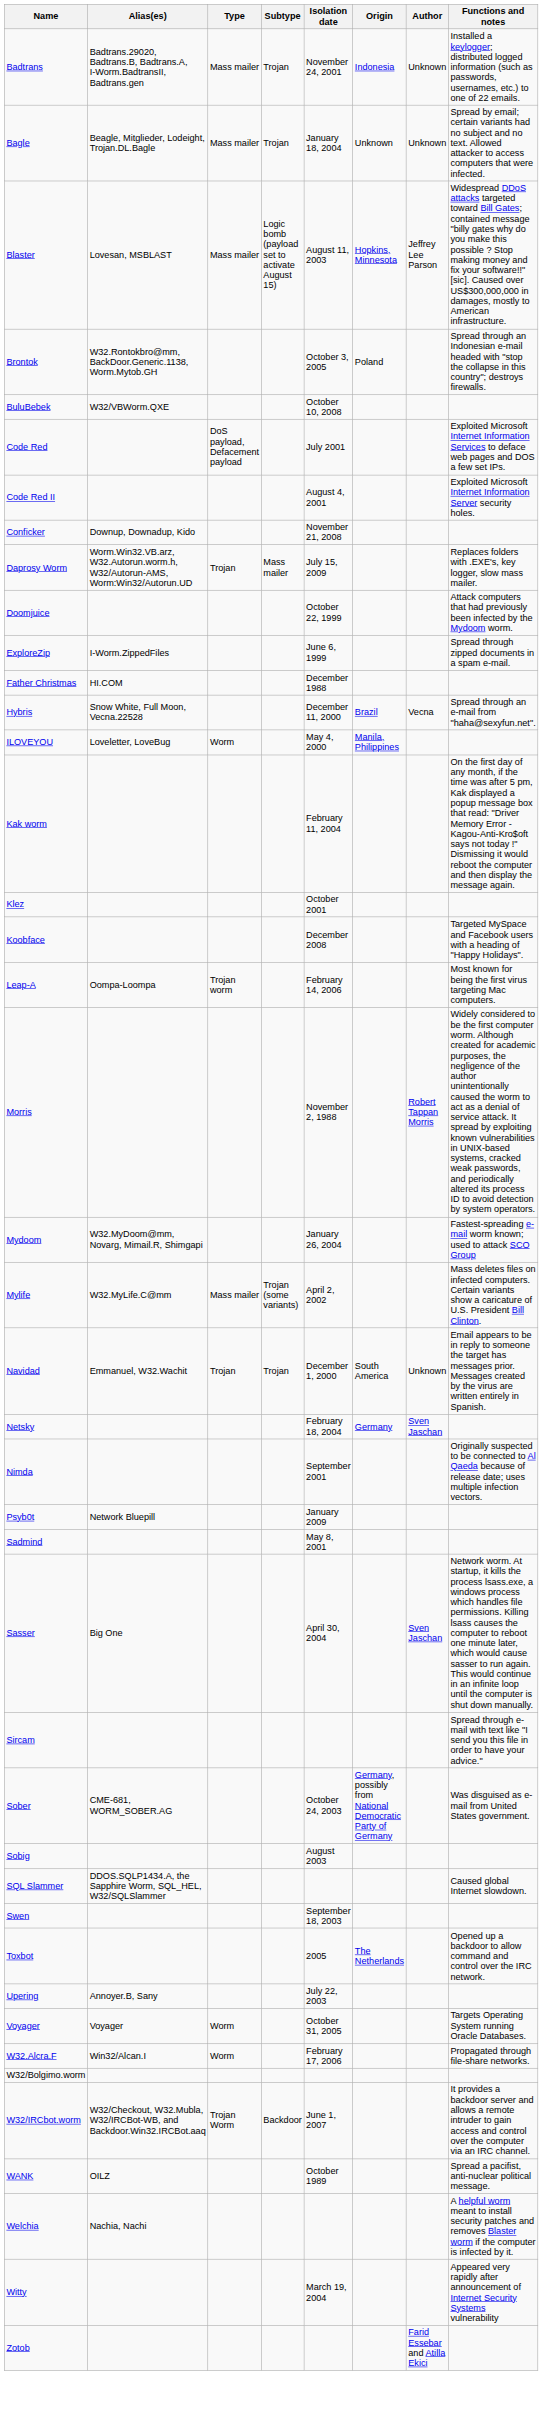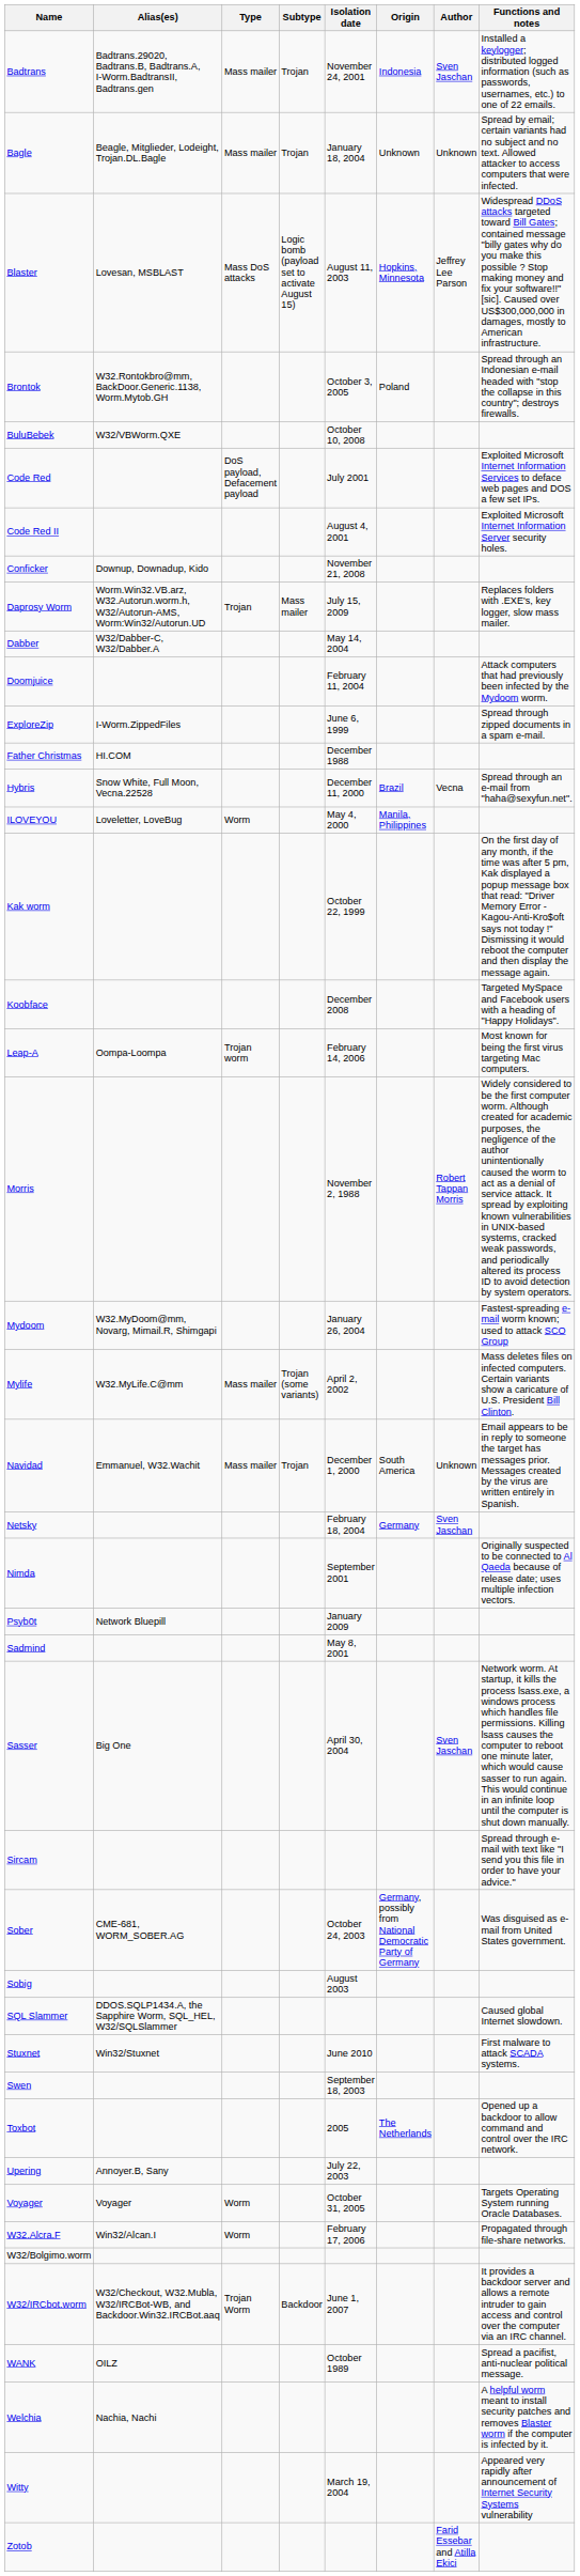Badtrans | Author: Unknown -> Sven Jaschan
Blaster | Type: Mass mailer -> Mass DoS attacks
+ row: Dabber | W32/Dabber-C, W32/Dabber.A | May 14, 2004
Doomjuice | Isolation date: October 22, 1999 -> February 11, 2004
Kak worm | Isolation date: February 11, 2004 -> October 22, 1999
- row: Klez | October 2001
Navidad | Type: Trojan -> Mass mailer
+ row: Stuxnet | Win32/Stuxnet | June 2010 | First malware to attack SCADA systems.
